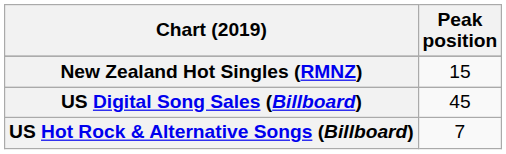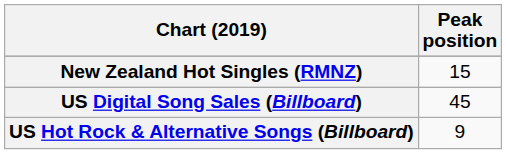US Hot Rock & Alternative Songs (Billboard) | Peak position: 7 -> 9
